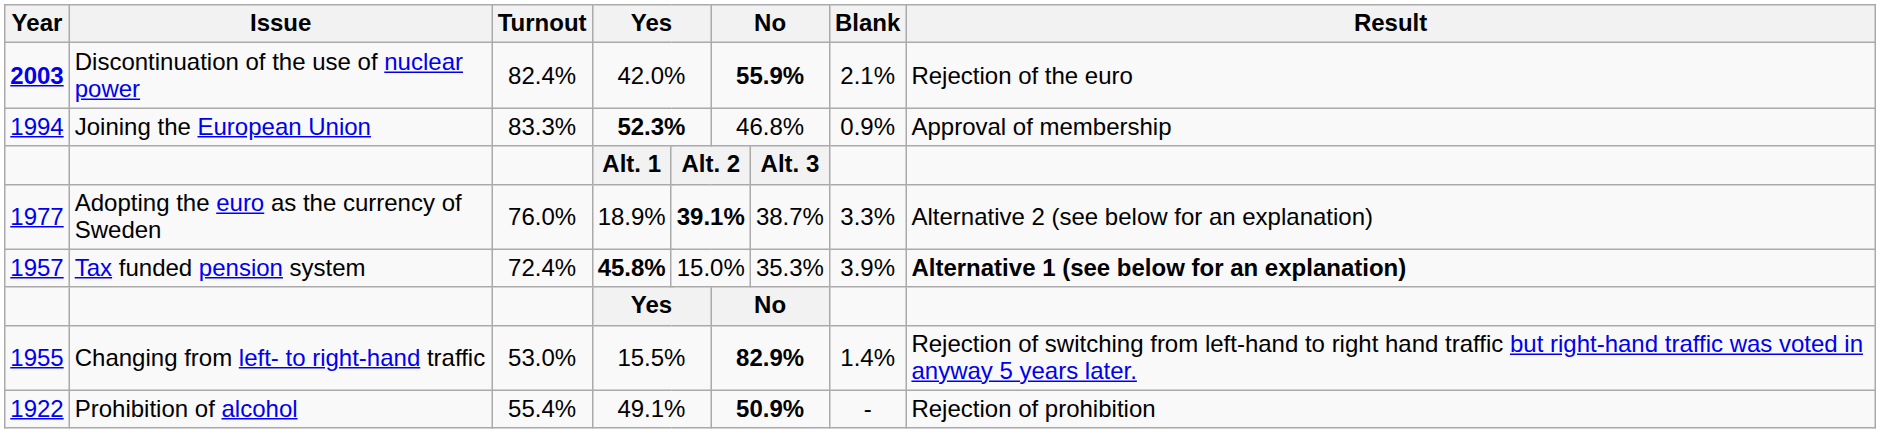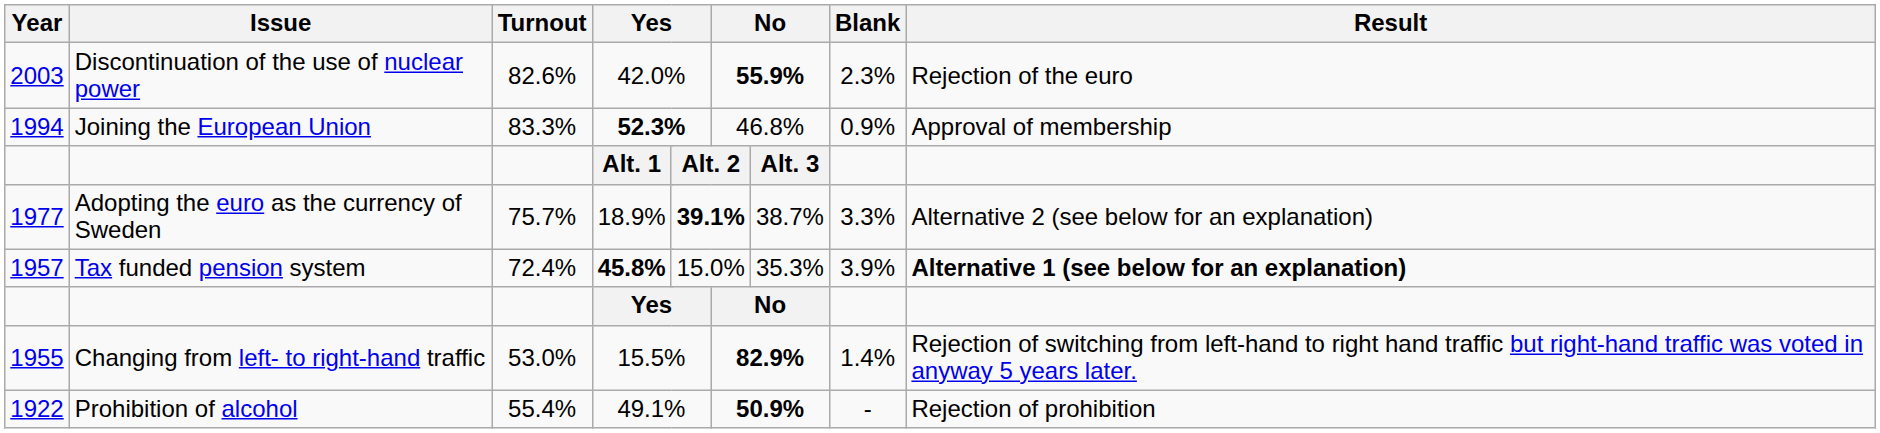42.0% | Year: bold -> normal
42.0% | Turnout: 82.4% -> 82.6%
42.0% | Blank: 2.1% -> 2.3%
18.9% | Turnout: 76.0% -> 75.7%
